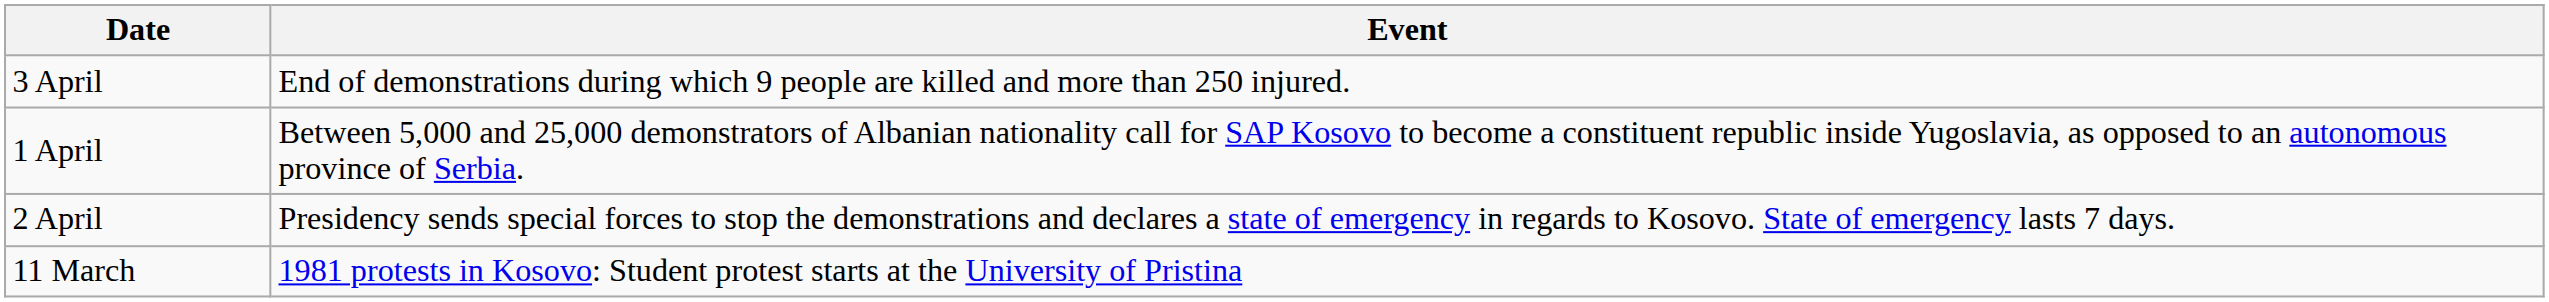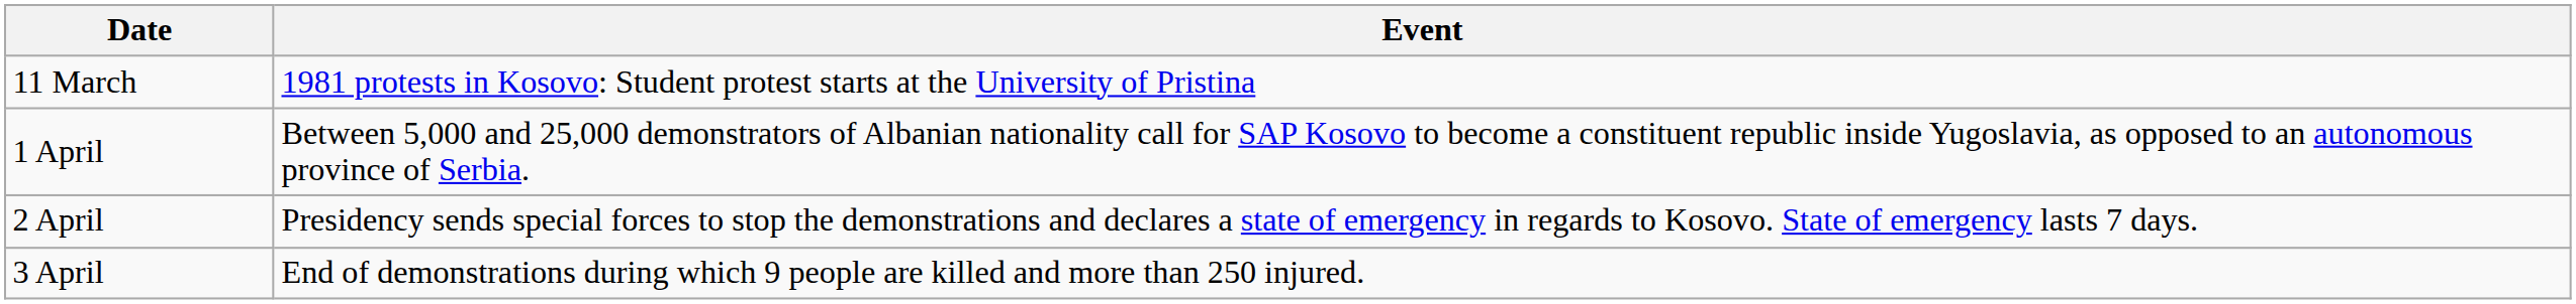rows swapped: 11 March <-> 3 April
